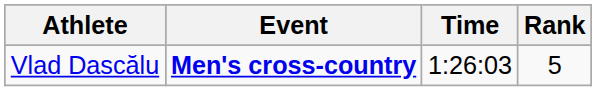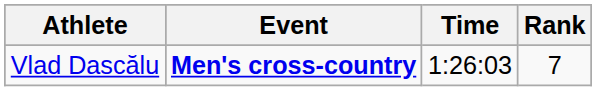Vlad Dascălu | Rank: 5 -> 7
